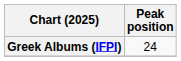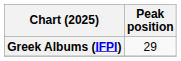Greek Albums (IFPI) | Peak position: 24 -> 29
